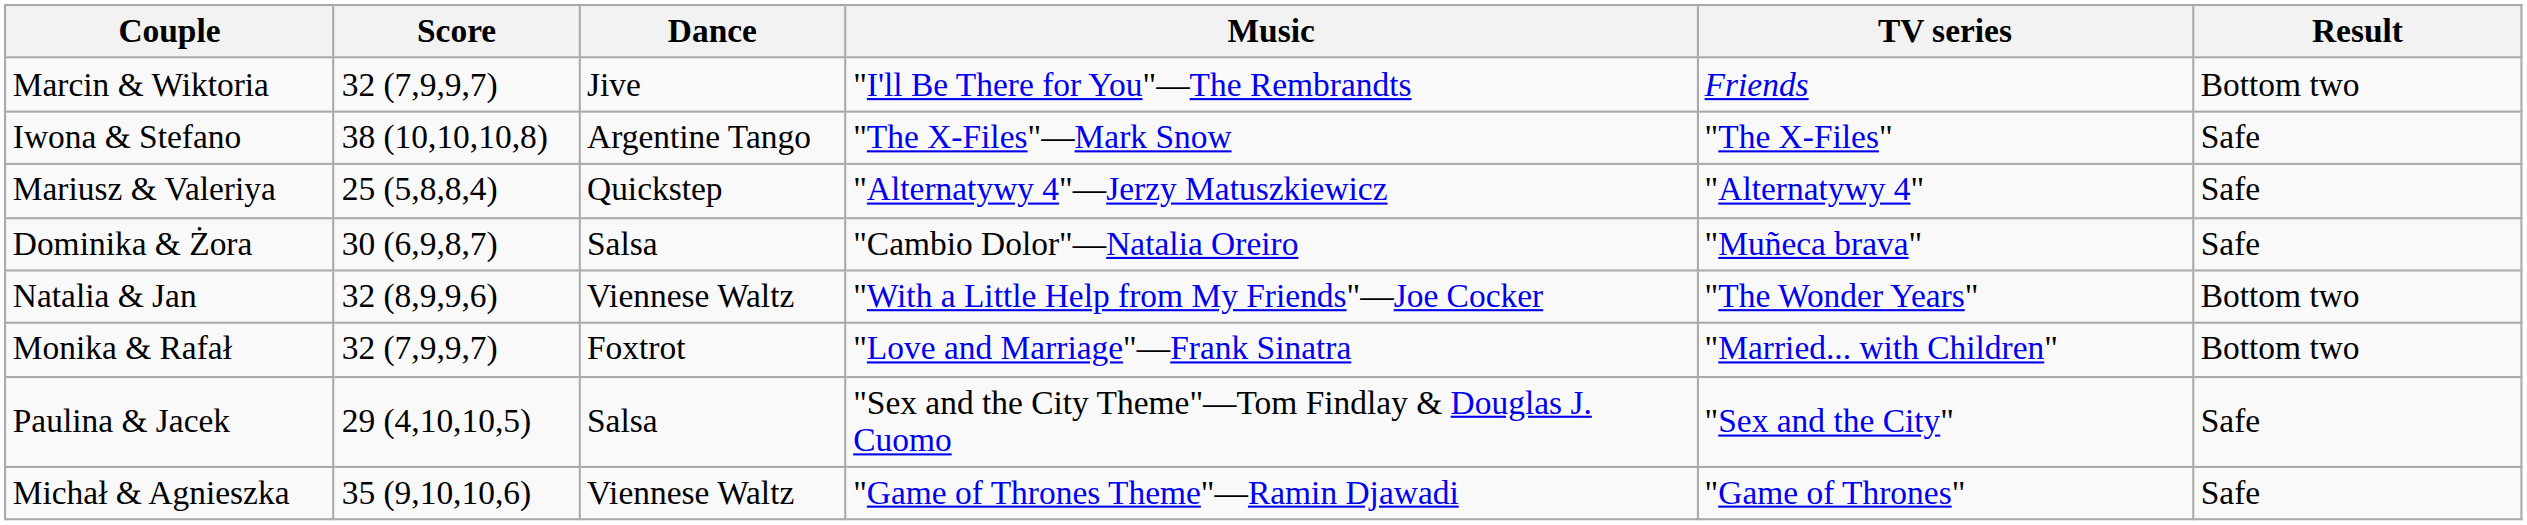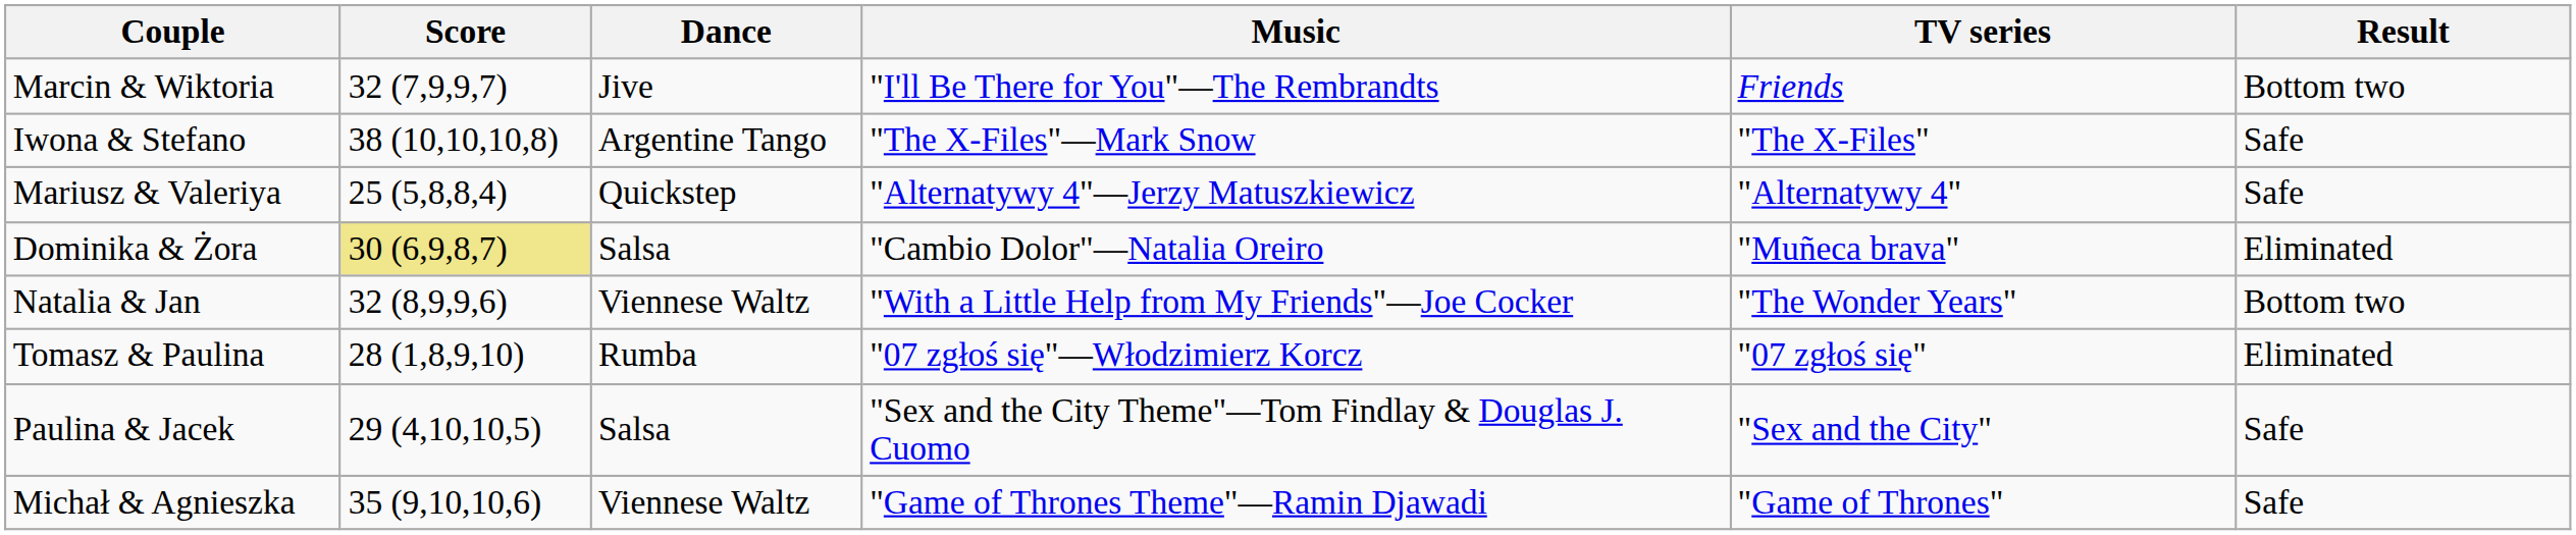Dominika & Żora | Score: no background -> khaki background
Dominika & Żora | Result: Safe -> Eliminated
+ row: Tomasz & Paulina | 28 (1,8,9,10) | Rumba | "07 zgłoś się"—Włodzimierz Korcz | "07 zgłoś się" | Eliminated
- row: Monika & Rafał | 32 (7,9,9,7) | Foxtrot | "Love and Marriage"—Frank Sinatra | "Married... with Children" | Bottom two
